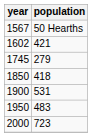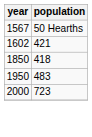- row: 1745 | 279
- row: 1900 | 531
